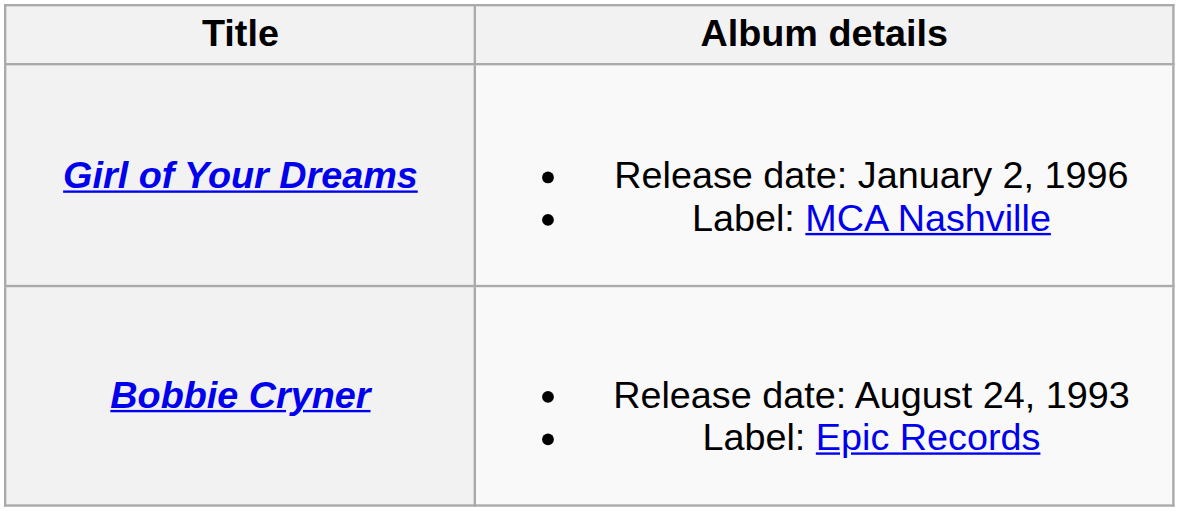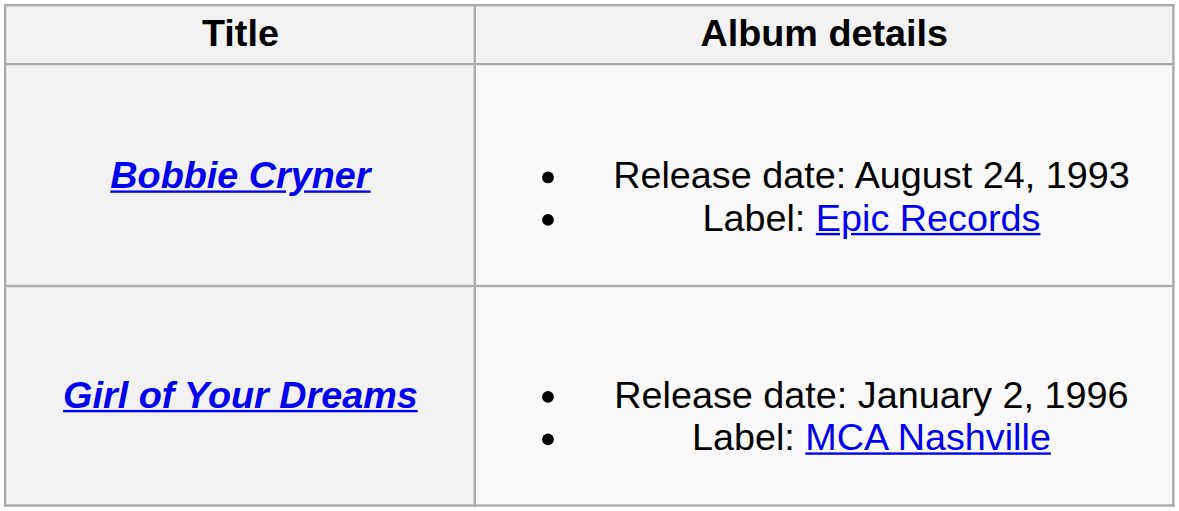rows swapped: Bobbie Cryner <-> Girl of Your Dreams
